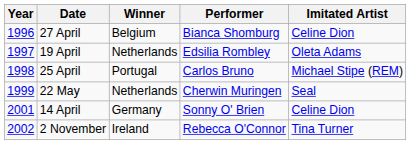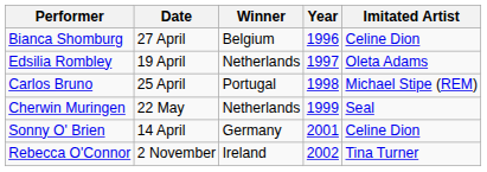columns swapped: Year <-> Performer
